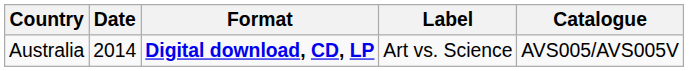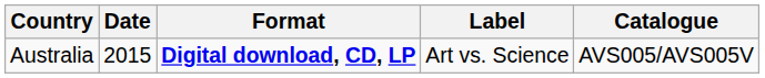Australia | Date: 2014 -> 2015
